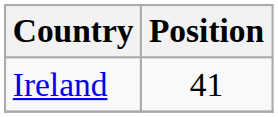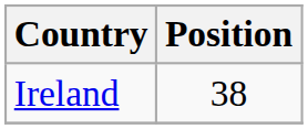Ireland | Position: 41 -> 38
